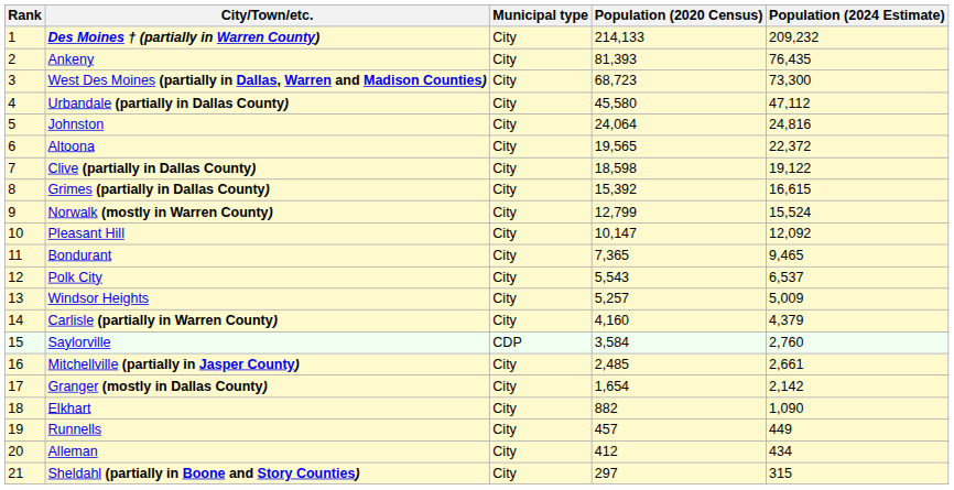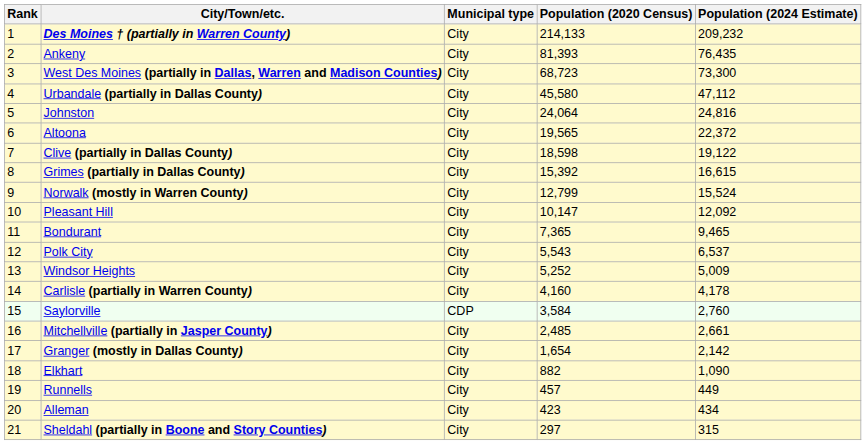Windsor Heights | Population (2020 Census): 5,257 -> 5,252
Carlisle (partially in Warren County) | Population (2024 Estimate): 4,379 -> 4,178
Alleman | Population (2020 Census): 412 -> 423
